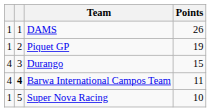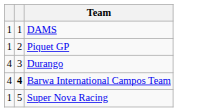- column: Points | 26 | 19 | 15 | 11 | 10
